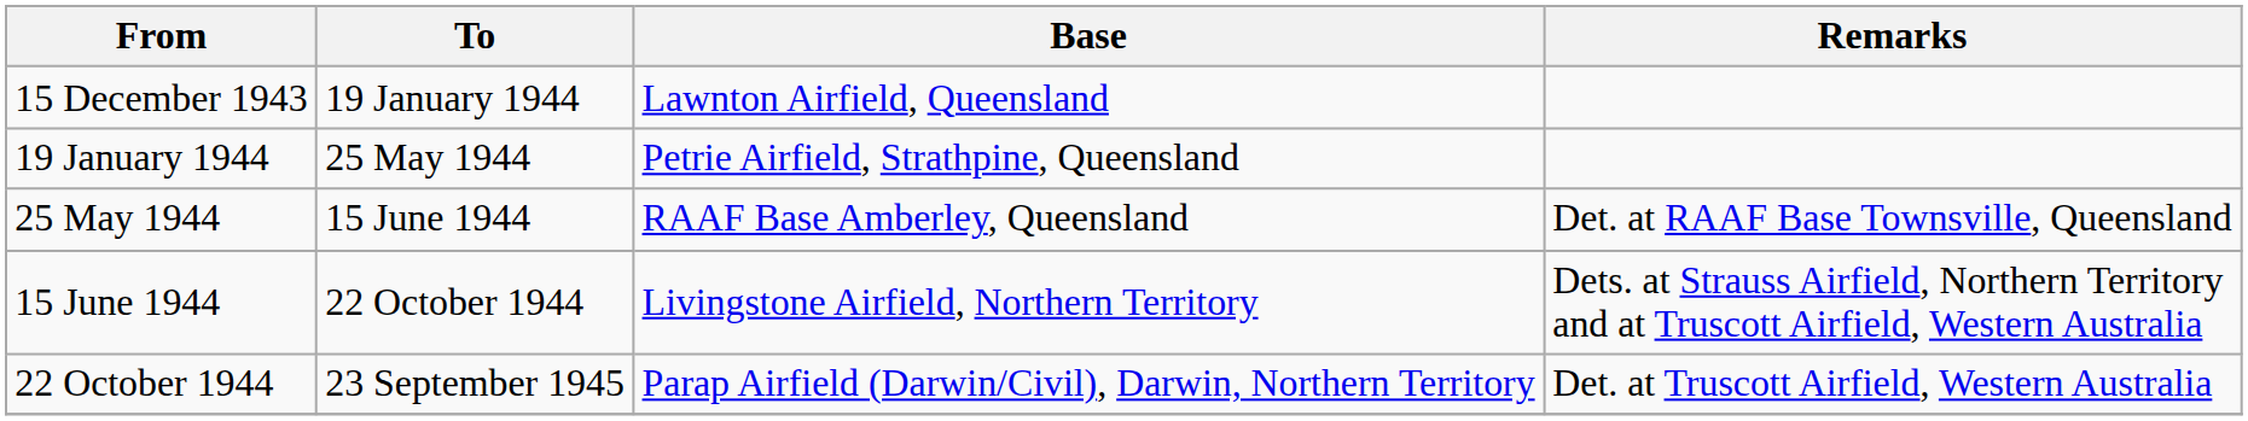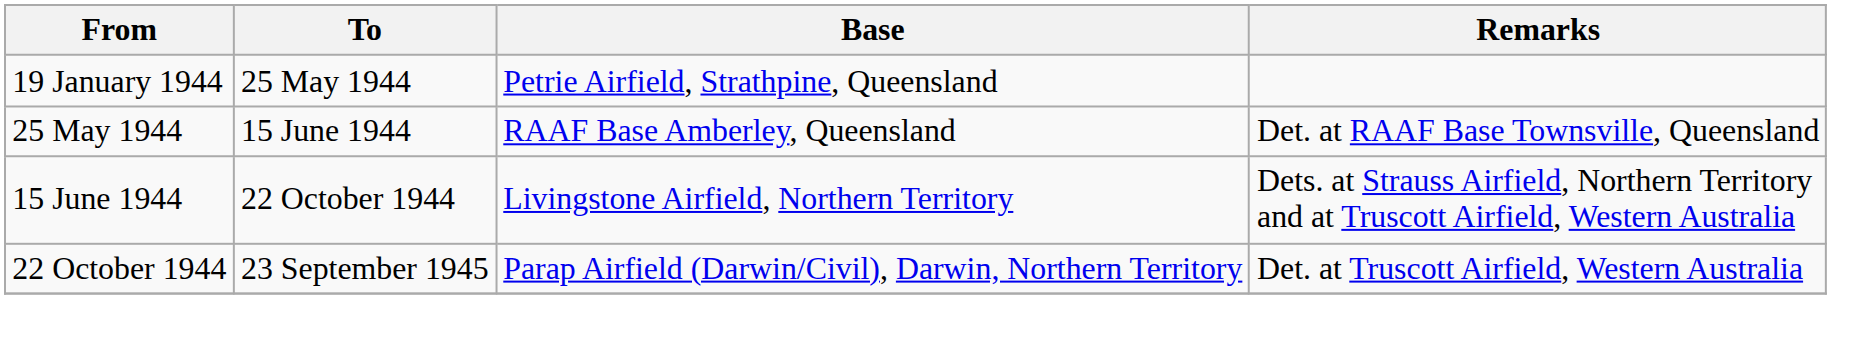- row: 15 December 1943 | 19 January 1944 | Lawnton Airfield, Queensland
